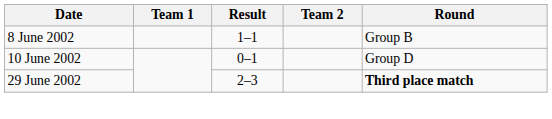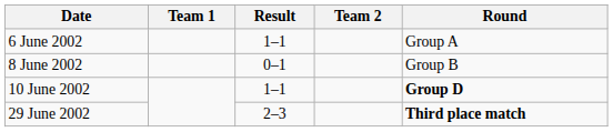+ row: 6 June 2002 | 1–1 | Group A
8 June 2002 | Result: 1–1 -> 0–1
10 June 2002 | Result: 0–1 -> 1–1
10 June 2002 | Round: normal -> bold
